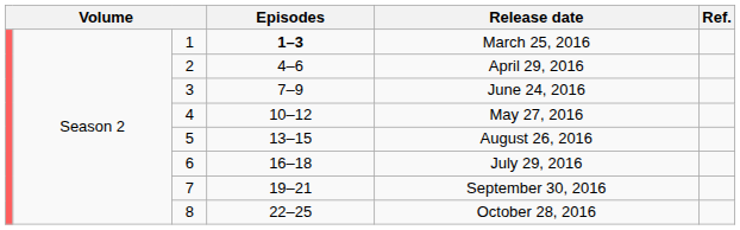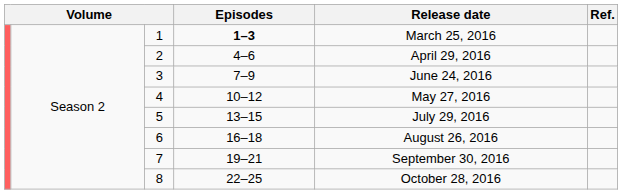5 | Release date: August 26, 2016 -> July 29, 2016
6 | Release date: July 29, 2016 -> August 26, 2016
